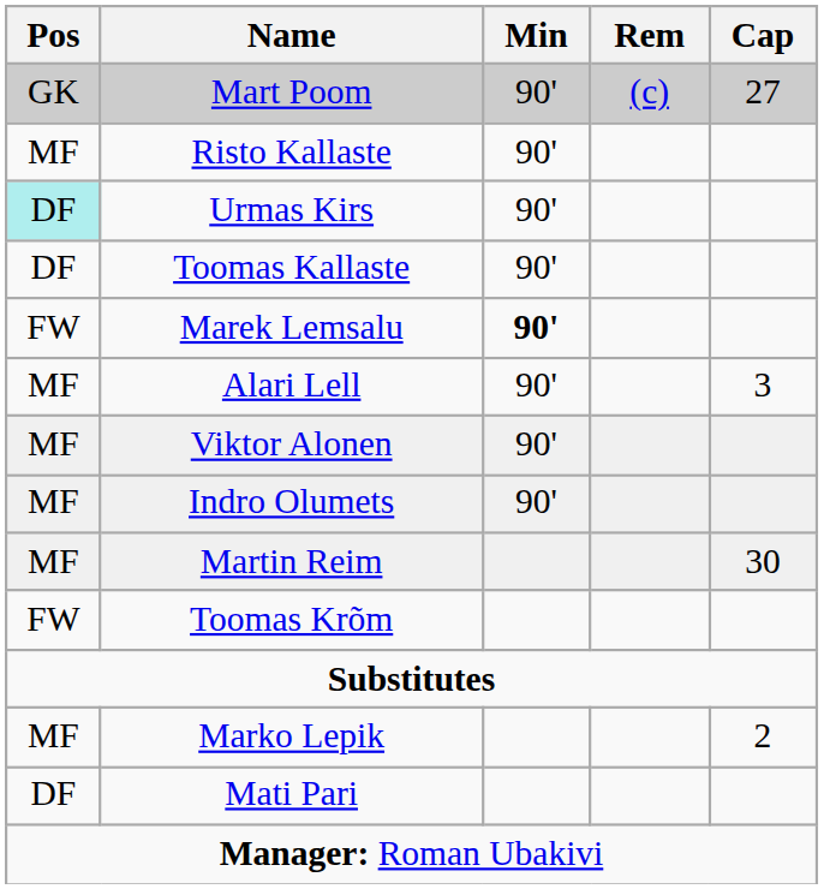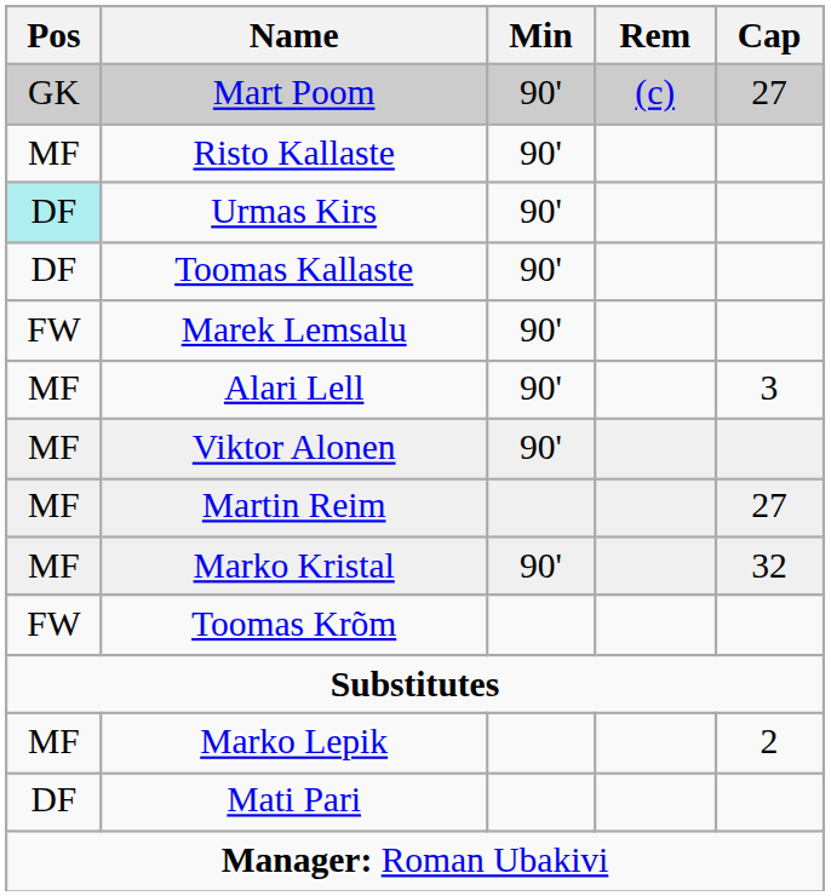Marek Lemsalu | Min: bold -> normal
- row: MF | Indro Olumets | 90'
Martin Reim | Cap: 30 -> 27
+ row: MF | Marko Kristal | 90' | 32
